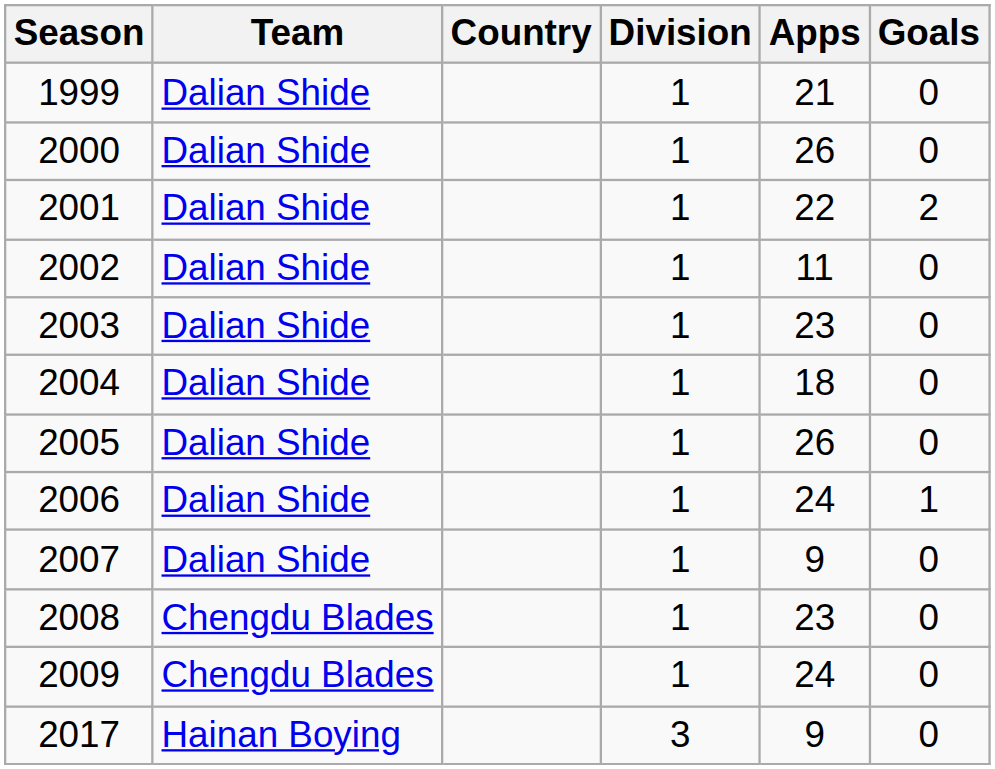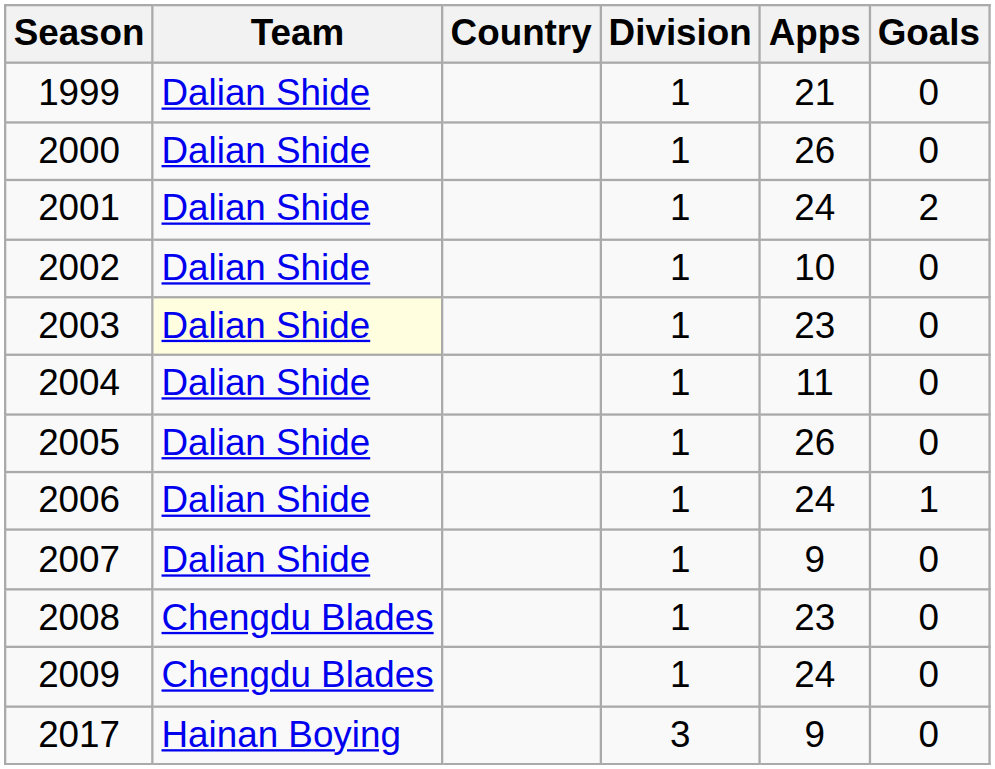2001 | Apps: 22 -> 24
2002 | Apps: 11 -> 10
2003 | Team: no background -> lightyellow background
2004 | Apps: 18 -> 11
